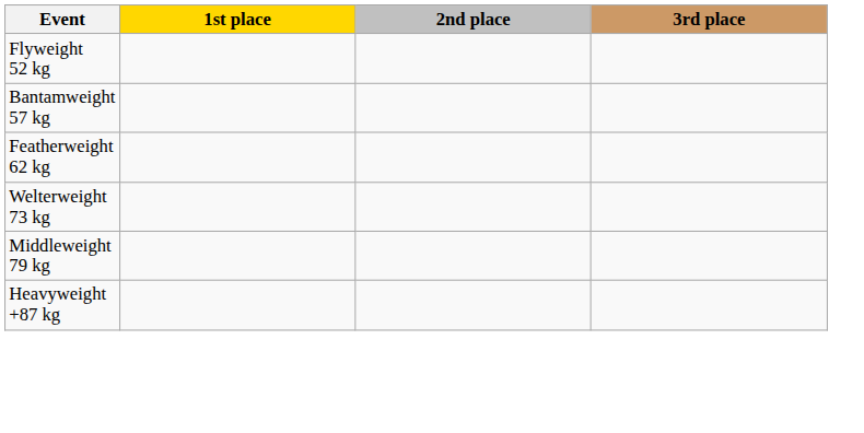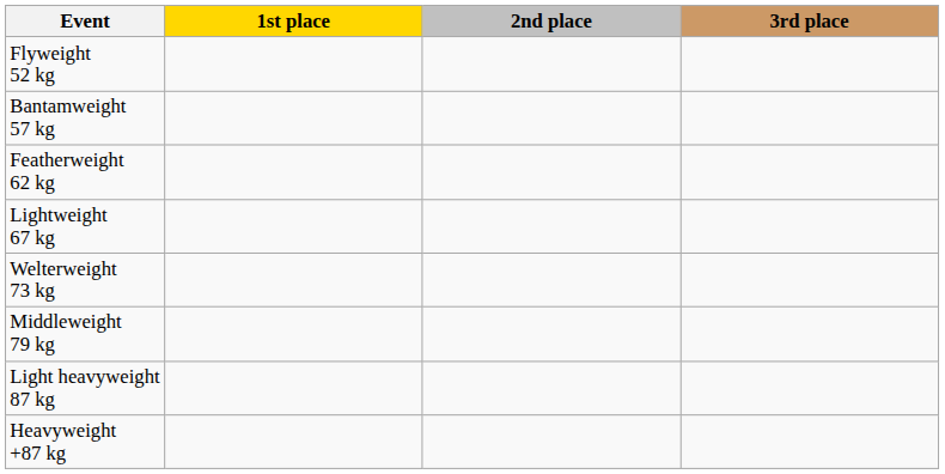+ row: Lightweight 67 kg
+ row: Light heavyweight 87 kg
